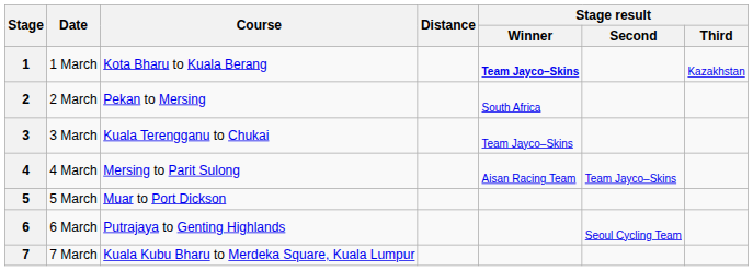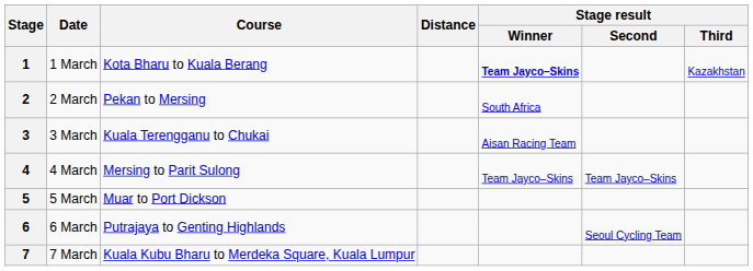3 | Stage result / Winner: Team Jayco–Skins -> Aisan Racing Team
4 | Stage result / Winner: Aisan Racing Team -> Team Jayco–Skins
